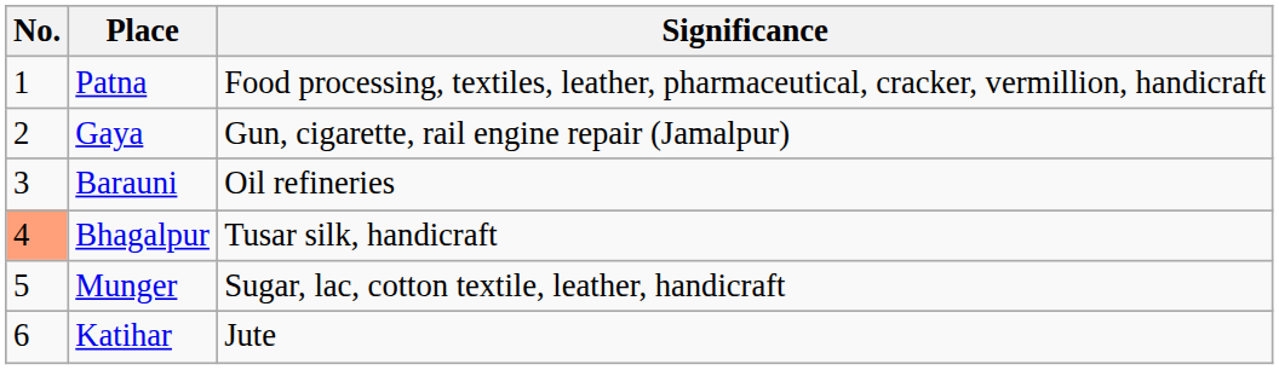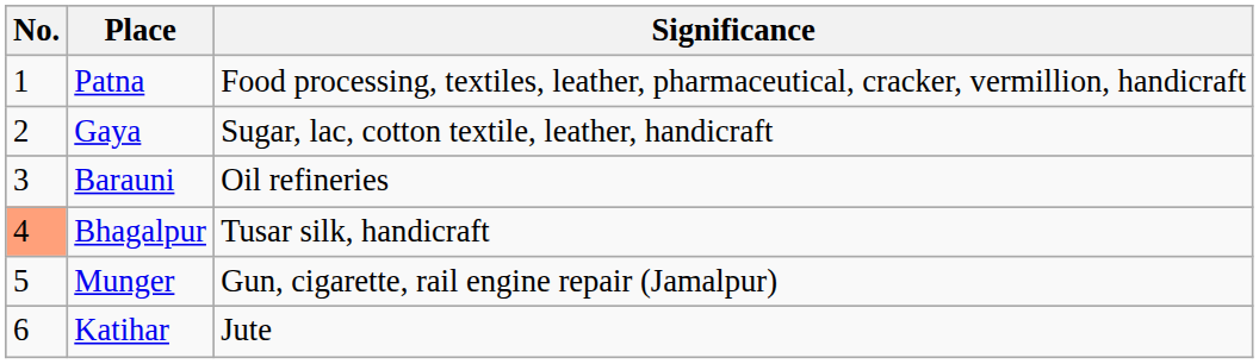Gaya | Significance: Gun, cigarette, rail engine repair (Jamalpur) -> Sugar, lac, cotton textile, leather, handicraft
Munger | Significance: Sugar, lac, cotton textile, leather, handicraft -> Gun, cigarette, rail engine repair (Jamalpur)
